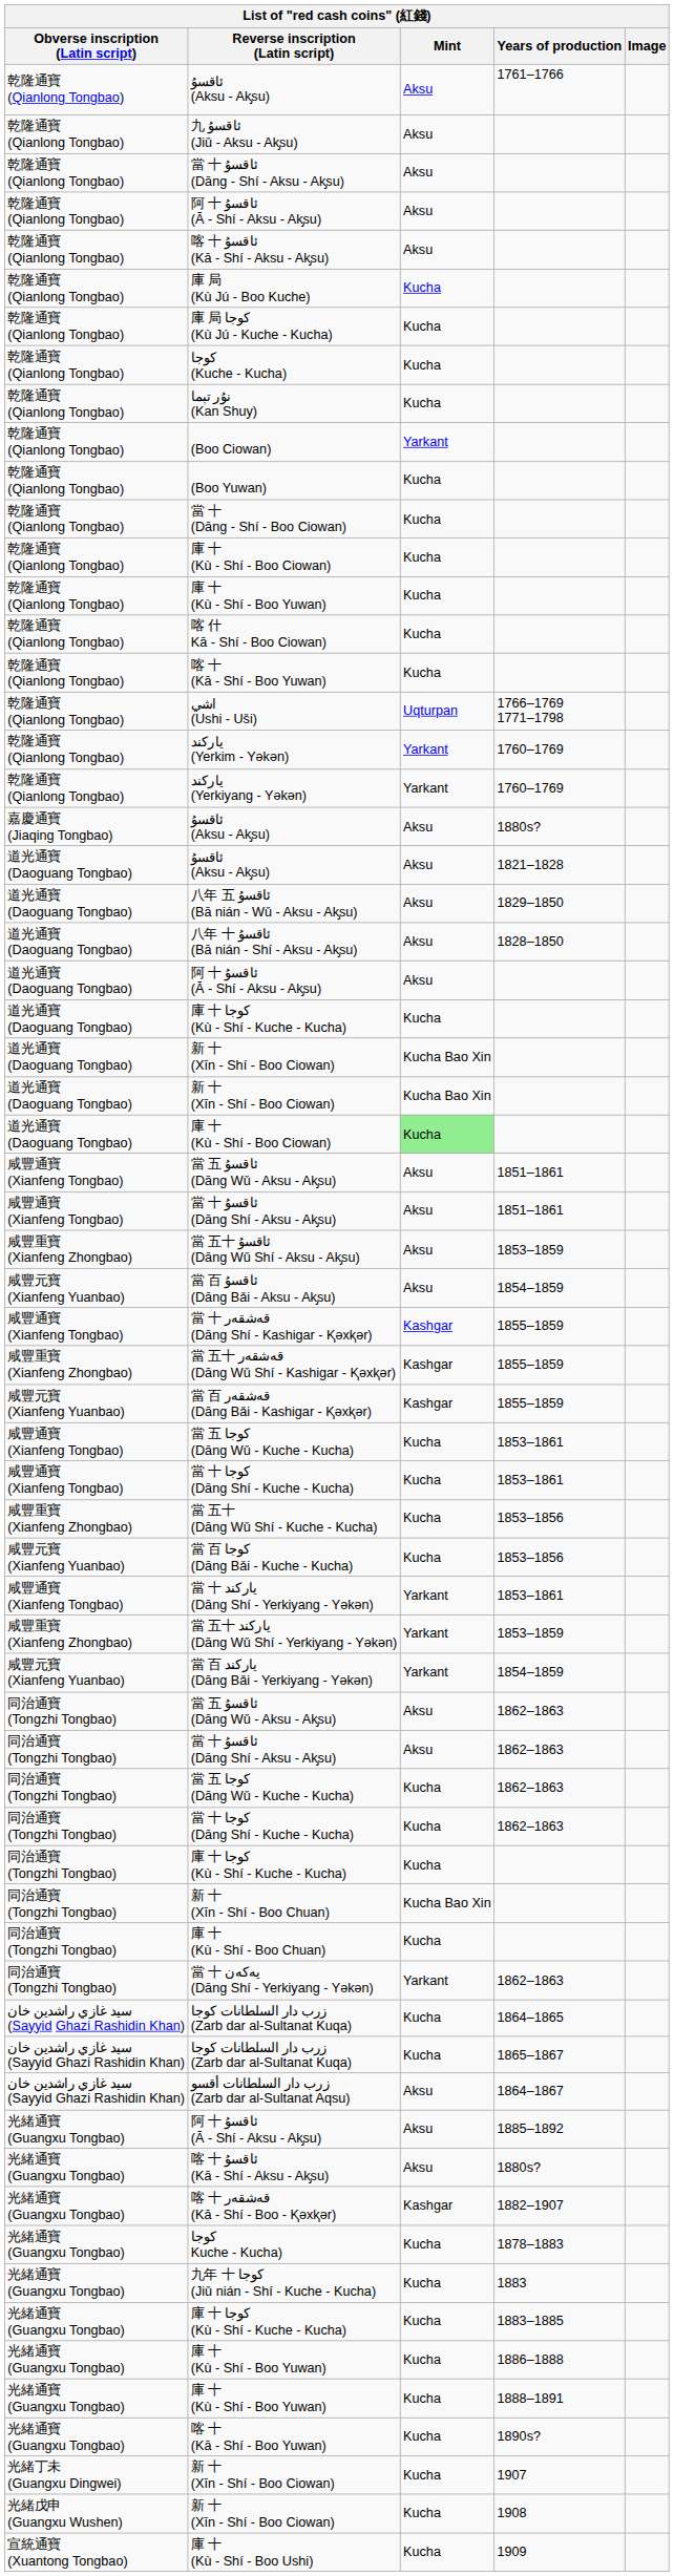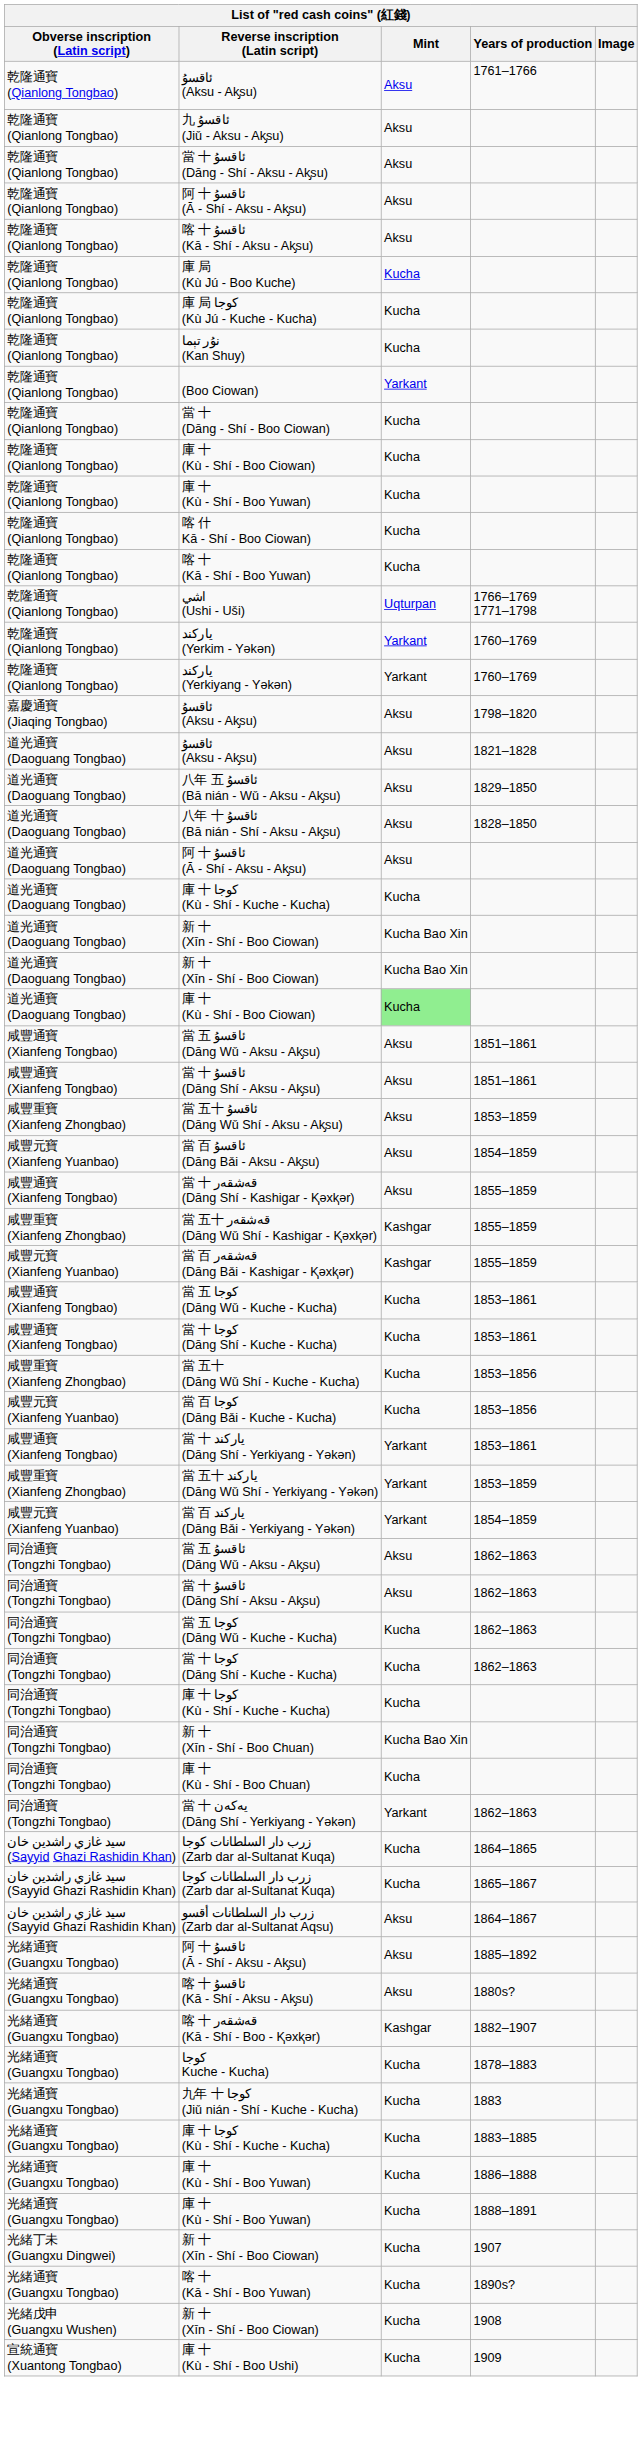- row: 乾隆通寶 (Qianlong Tongbao) | كوجا (Kuche - Kucha) | Kucha
- row: 乾隆通寶 (Qianlong Tongbao) | (Boo Yuwan) | Kucha
嘉慶通寶 (Jiaqing Tongbao) / ئاقسۇ (Aksu - Ak̡su) | Years of production: 1880s? -> 1798–1820
當 十 قەشقەر (Dāng Shí - Kashigar - Ⱪǝxⱪǝr) | Mint: Kashgar -> Aksu
rows swapped: 光緒通寶 (Guangxu Tongbao) / 喀 十 (Kā - Shí - Boo Yuwan) <-> 光緒丁未 (Guangxu Dingwei) / 新 十 (Xīn - Shí - Boo Ciowan)
